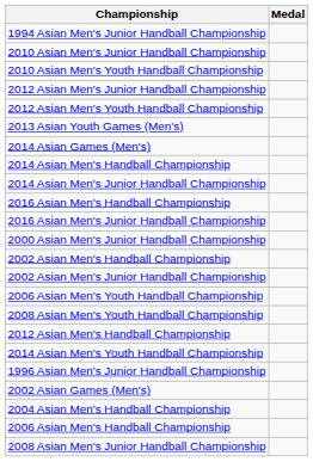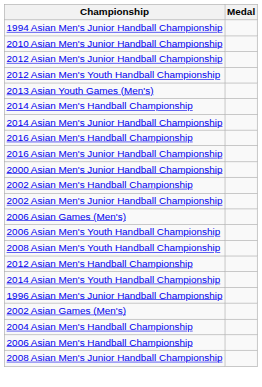- row: 2010 Asian Men's Youth Handball Championship
- row: 2014 Asian Games (Men's)
+ row: 2006 Asian Games (Men's)
